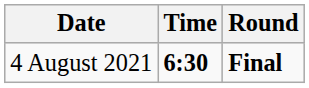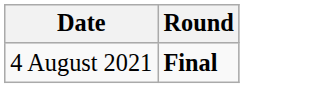- column: Time | 6:30
